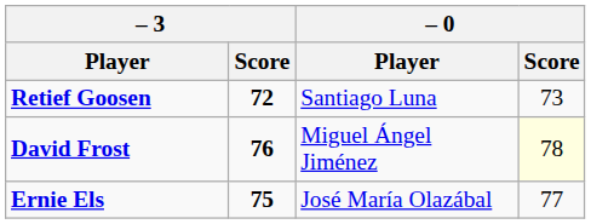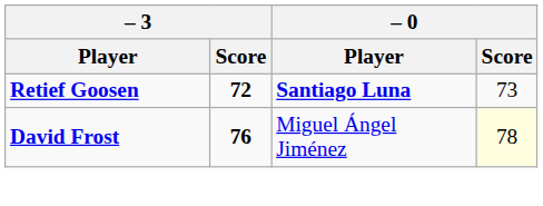Retief Goosen | – 0 / Player: normal -> bold
- row: Ernie Els | 75 | José María Olazábal | 77
